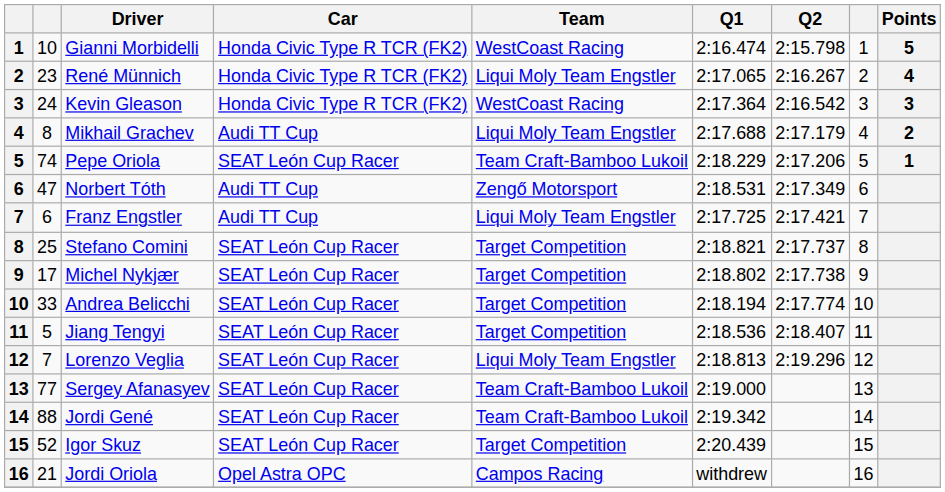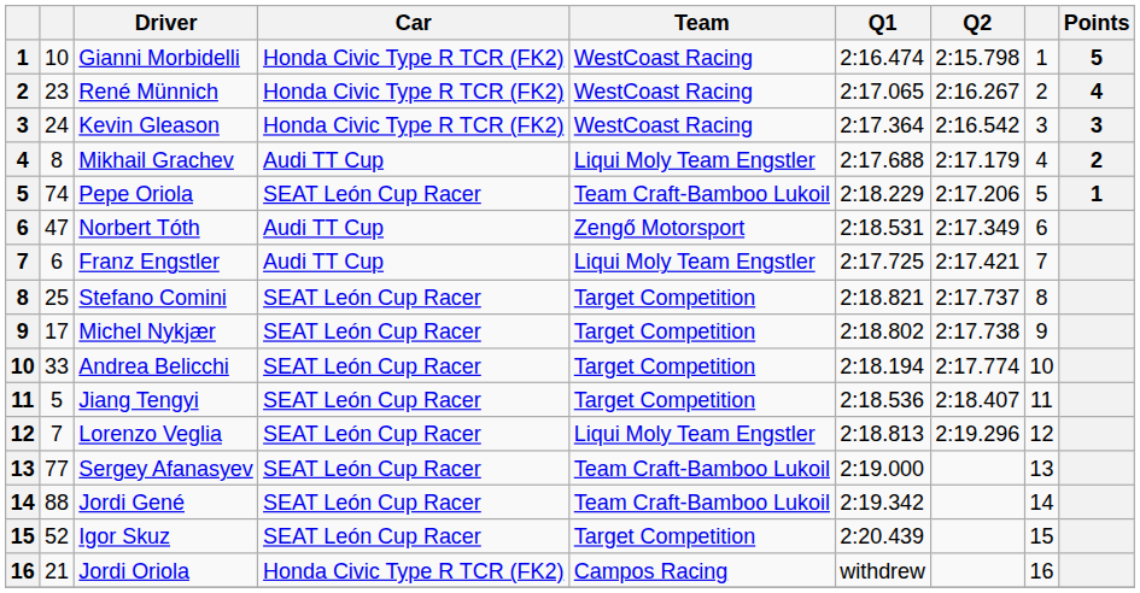René Münnich | Team: Liqui Moly Team Engstler -> WestCoast Racing
Jordi Oriola | Car: Opel Astra OPC -> Honda Civic Type R TCR (FK2)
